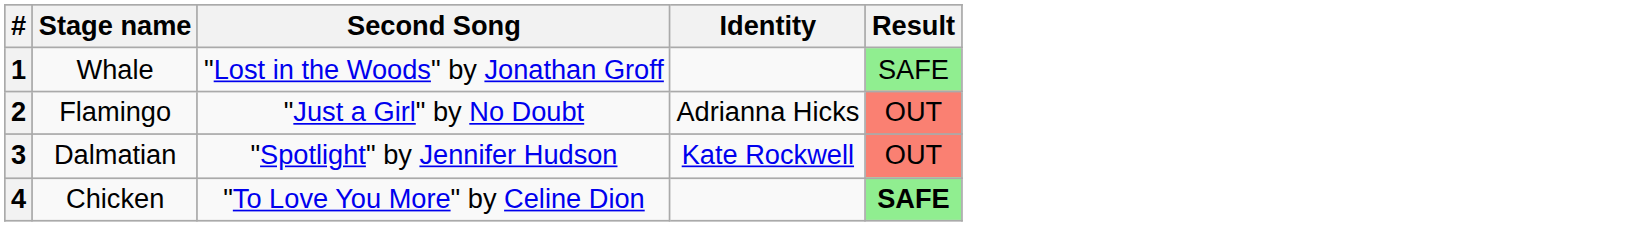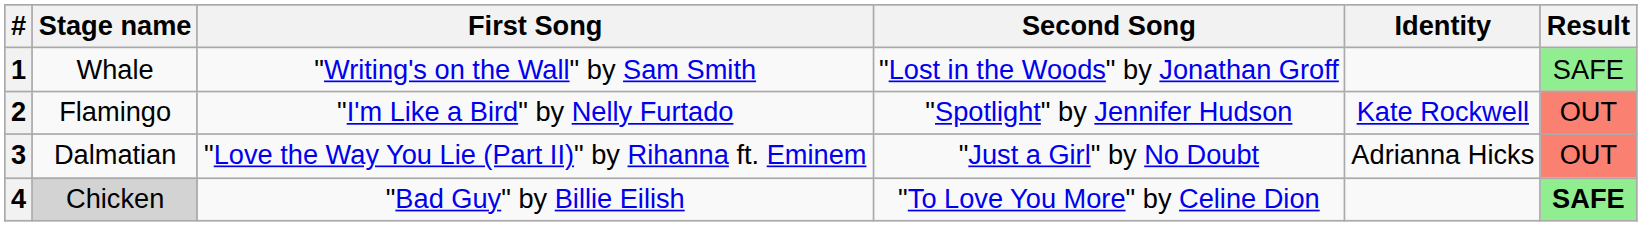+ column: First Song | "Writing's on the Wall" by Sam Smith | "I'm Like a Bird" by Nelly Furtado | "Love the Way You Lie (Part II)" by Rihanna ft. Eminem | "Bad Guy" by Billie Eilish
2 | Second Song: "Just a Girl" by No Doubt -> "Spotlight" by Jennifer Hudson
2 | Identity: Adrianna Hicks -> Kate Rockwell
3 | Second Song: "Spotlight" by Jennifer Hudson -> "Just a Girl" by No Doubt
3 | Identity: Kate Rockwell -> Adrianna Hicks
4 | Stage name: no background -> lightgrey background
